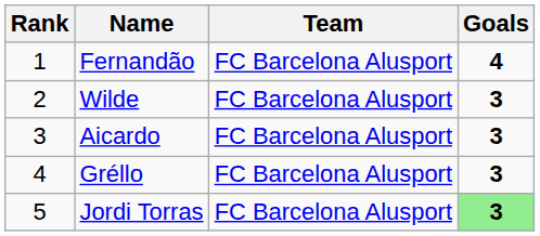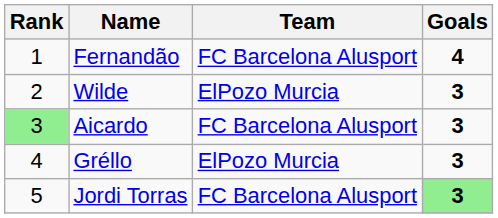Wilde | Team: FC Barcelona Alusport -> ElPozo Murcia
Aicardo | Rank: no background -> lightgreen background
Gréllo | Team: FC Barcelona Alusport -> ElPozo Murcia
